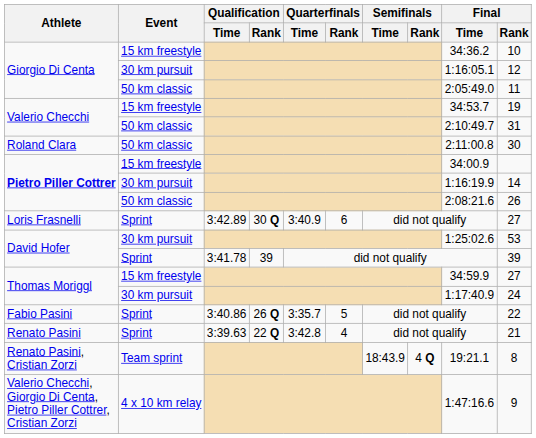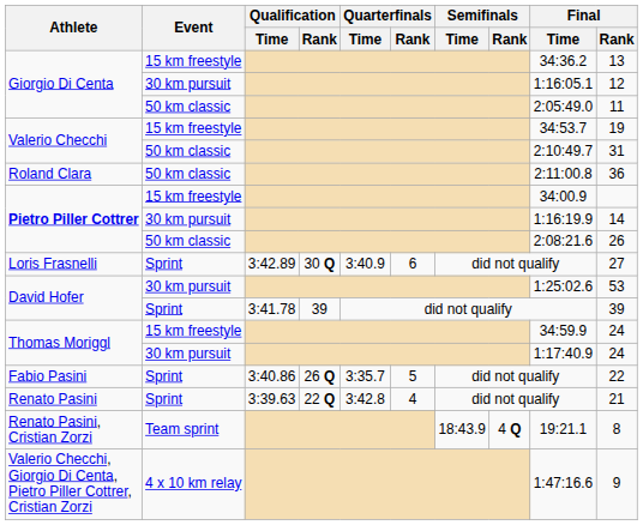Giorgio Di Centa / 15 km freestyle | Final / Rank: 10 -> 13
Roland Clara | Final / Rank: 30 -> 36
Thomas Moriggl / 15 km freestyle | Final / Rank: 27 -> 24
